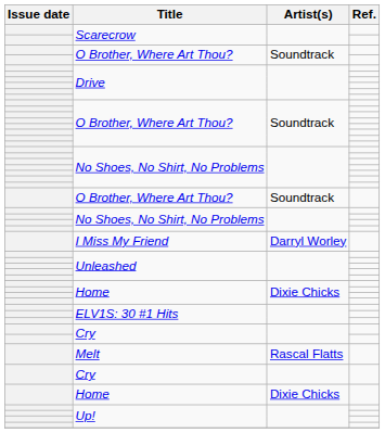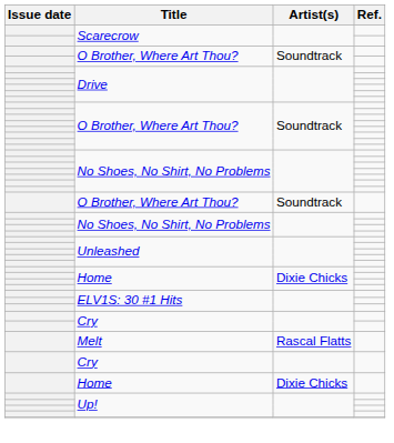- row: I Miss My Friend | Darryl Worley
